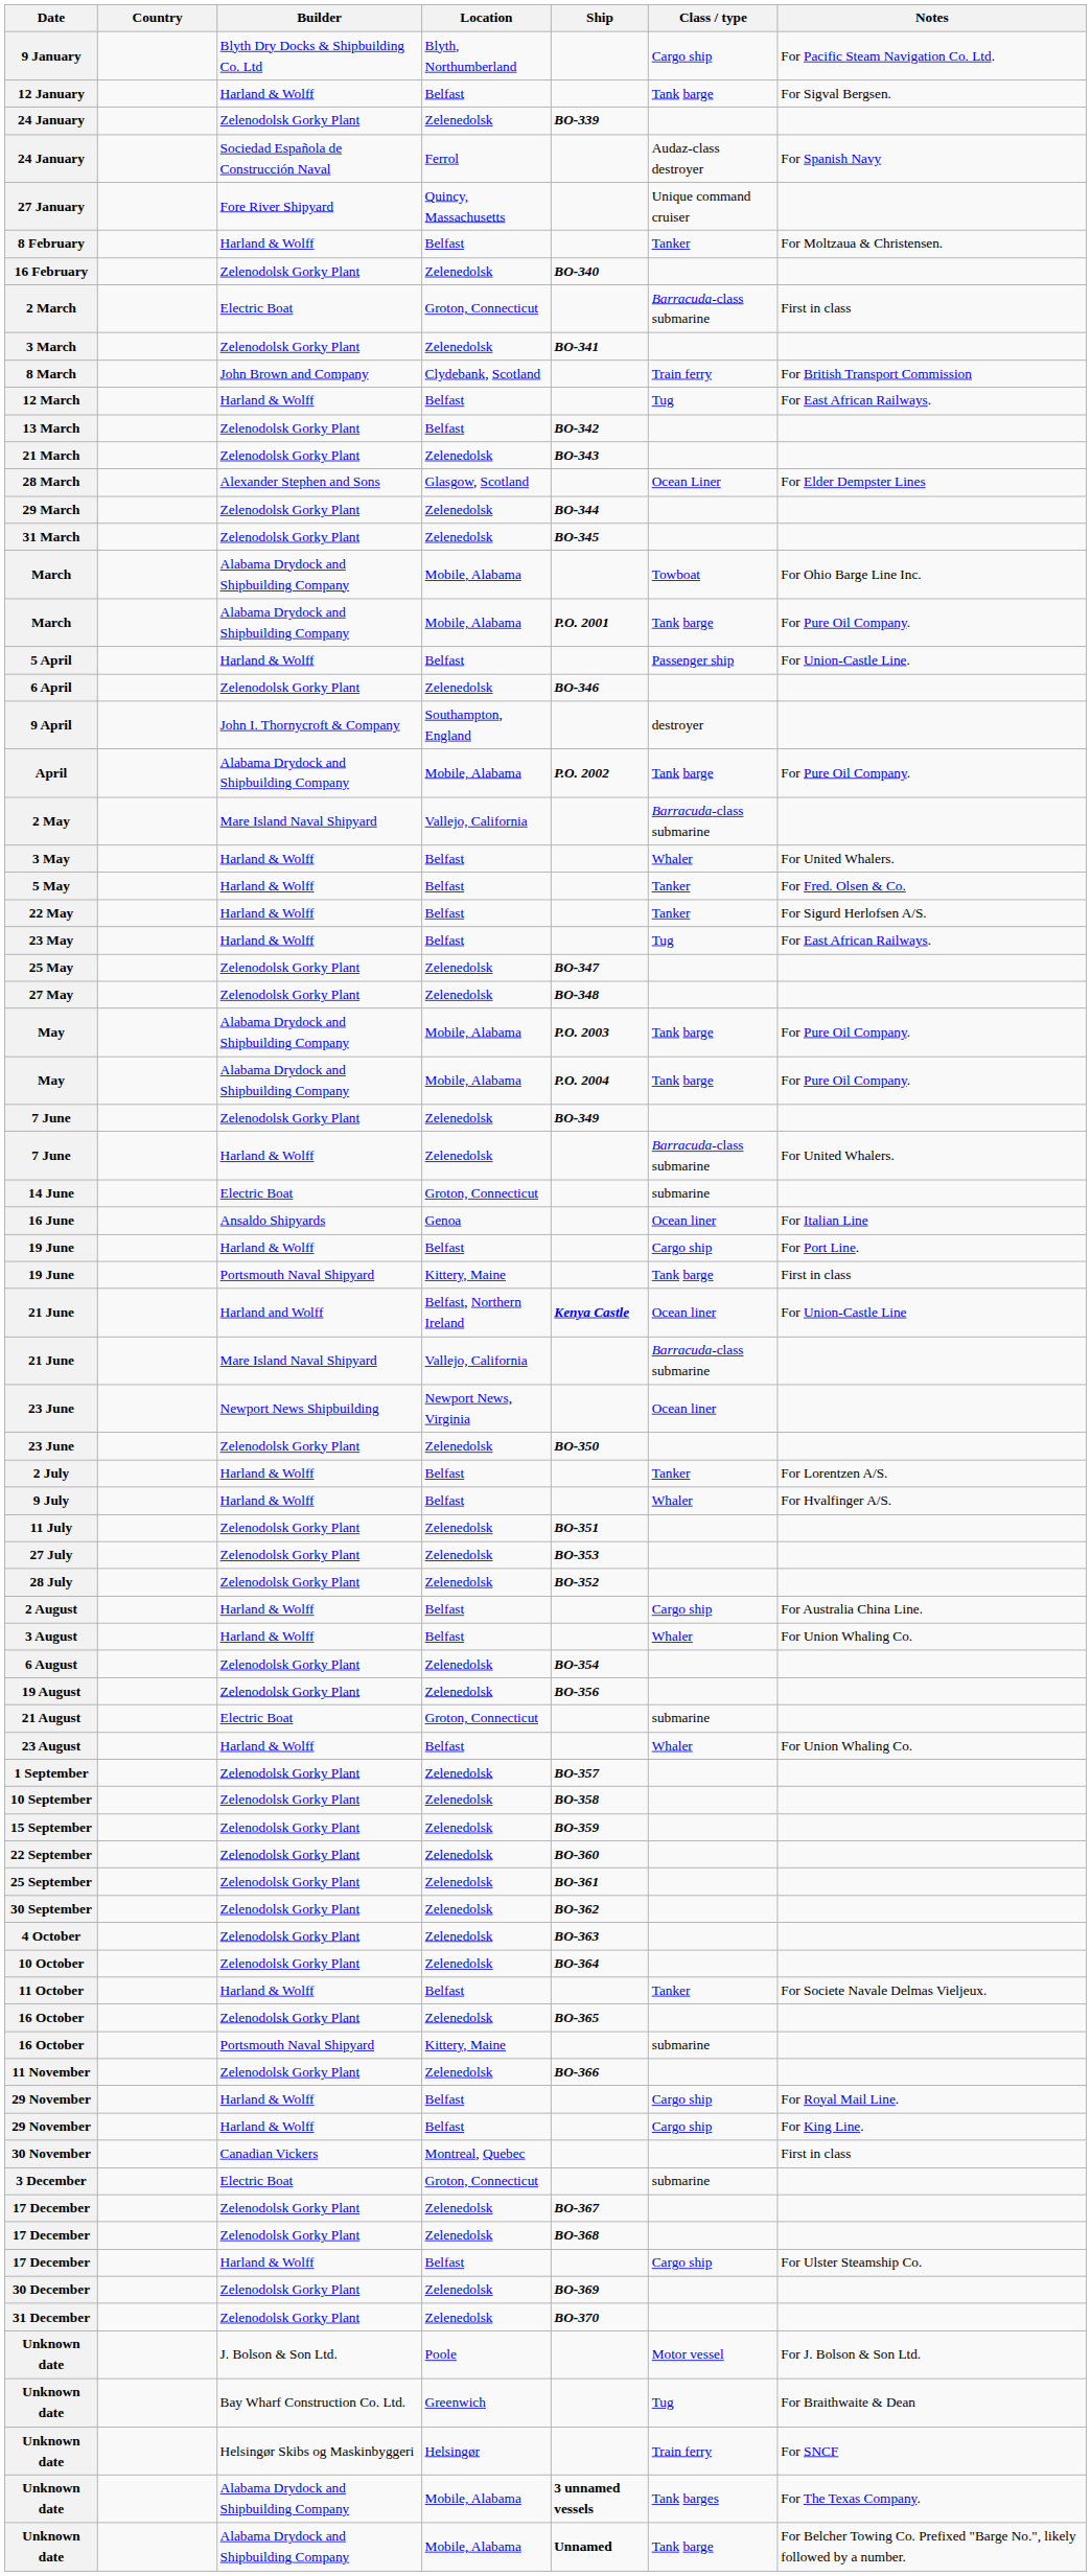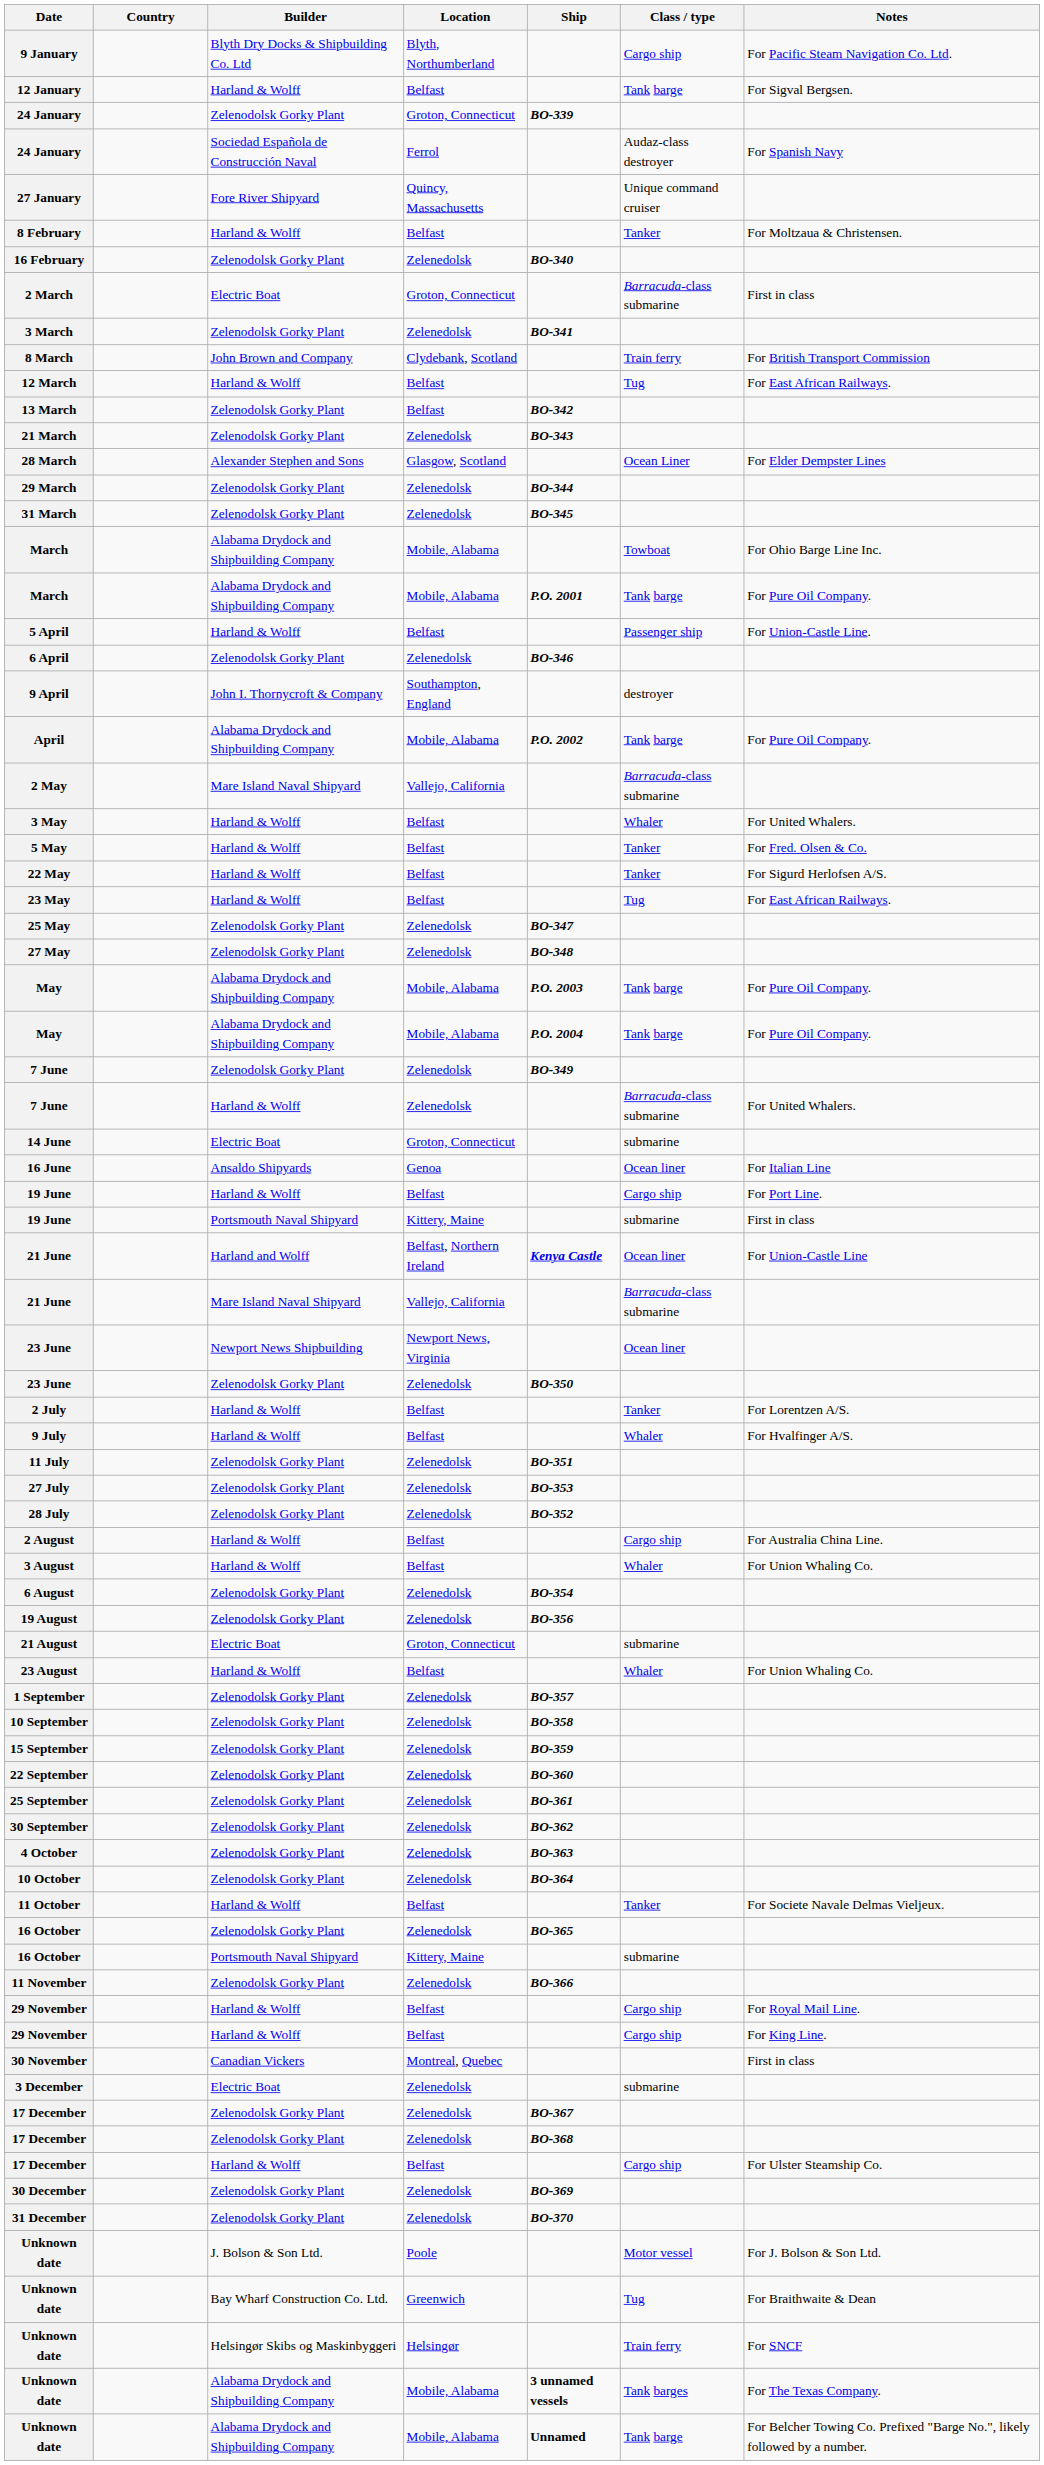24 January / Zelenodolsk Gorky Plant | Location: Zelenedolsk -> Groton, Connecticut
19 June / Portsmouth Naval Shipyard | Class / type: Tank barge -> submarine
3 December | Location: Groton, Connecticut -> Zelenedolsk
